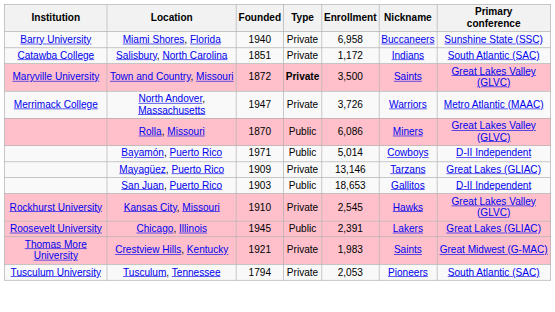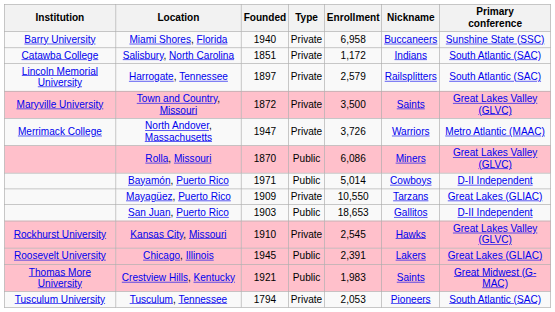+ row: Lincoln Memorial University | Harrogate, Tennessee | 1897 | Private | 2,579 | Railsplitters | South Atlantic (SAC)
Town and Country, Missouri | Type: bold -> normal
Mayagüez, Puerto Rico | Enrollment: 13,146 -> 10,550
Crestview Hills, Kentucky | Type: Private -> Public
